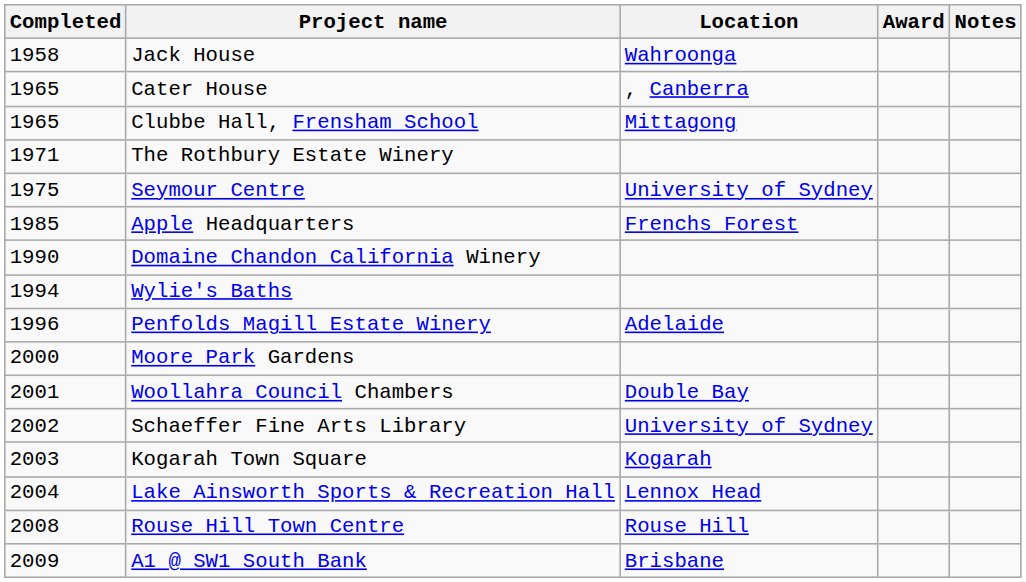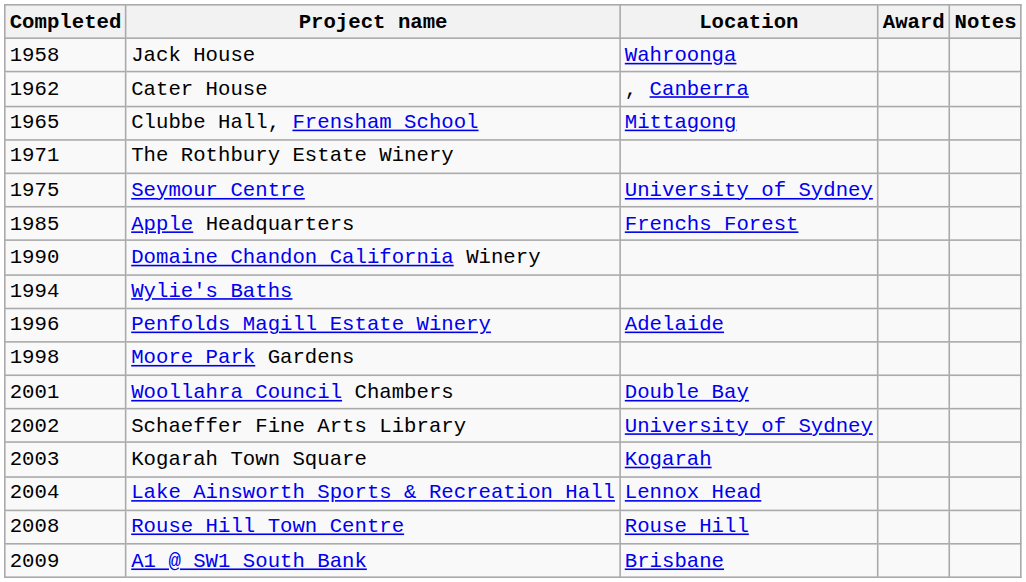Cater House | Completed: 1965 -> 1962
Moore Park Gardens | Completed: 2000 -> 1998
